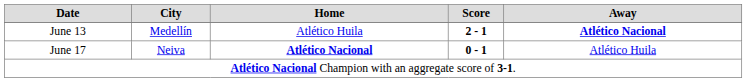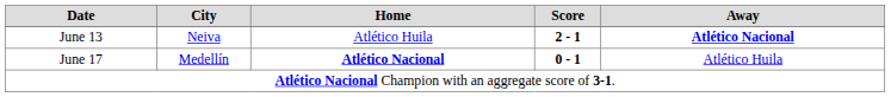June 13 | City: Medellín -> Neiva
June 17 | City: Neiva -> Medellín
